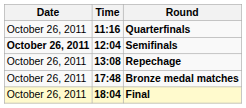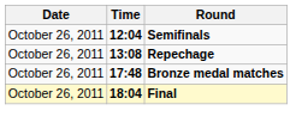- row: October 26, 2011 | 11:16 | Quarterfinals
Semifinals | Date: bold -> normal
